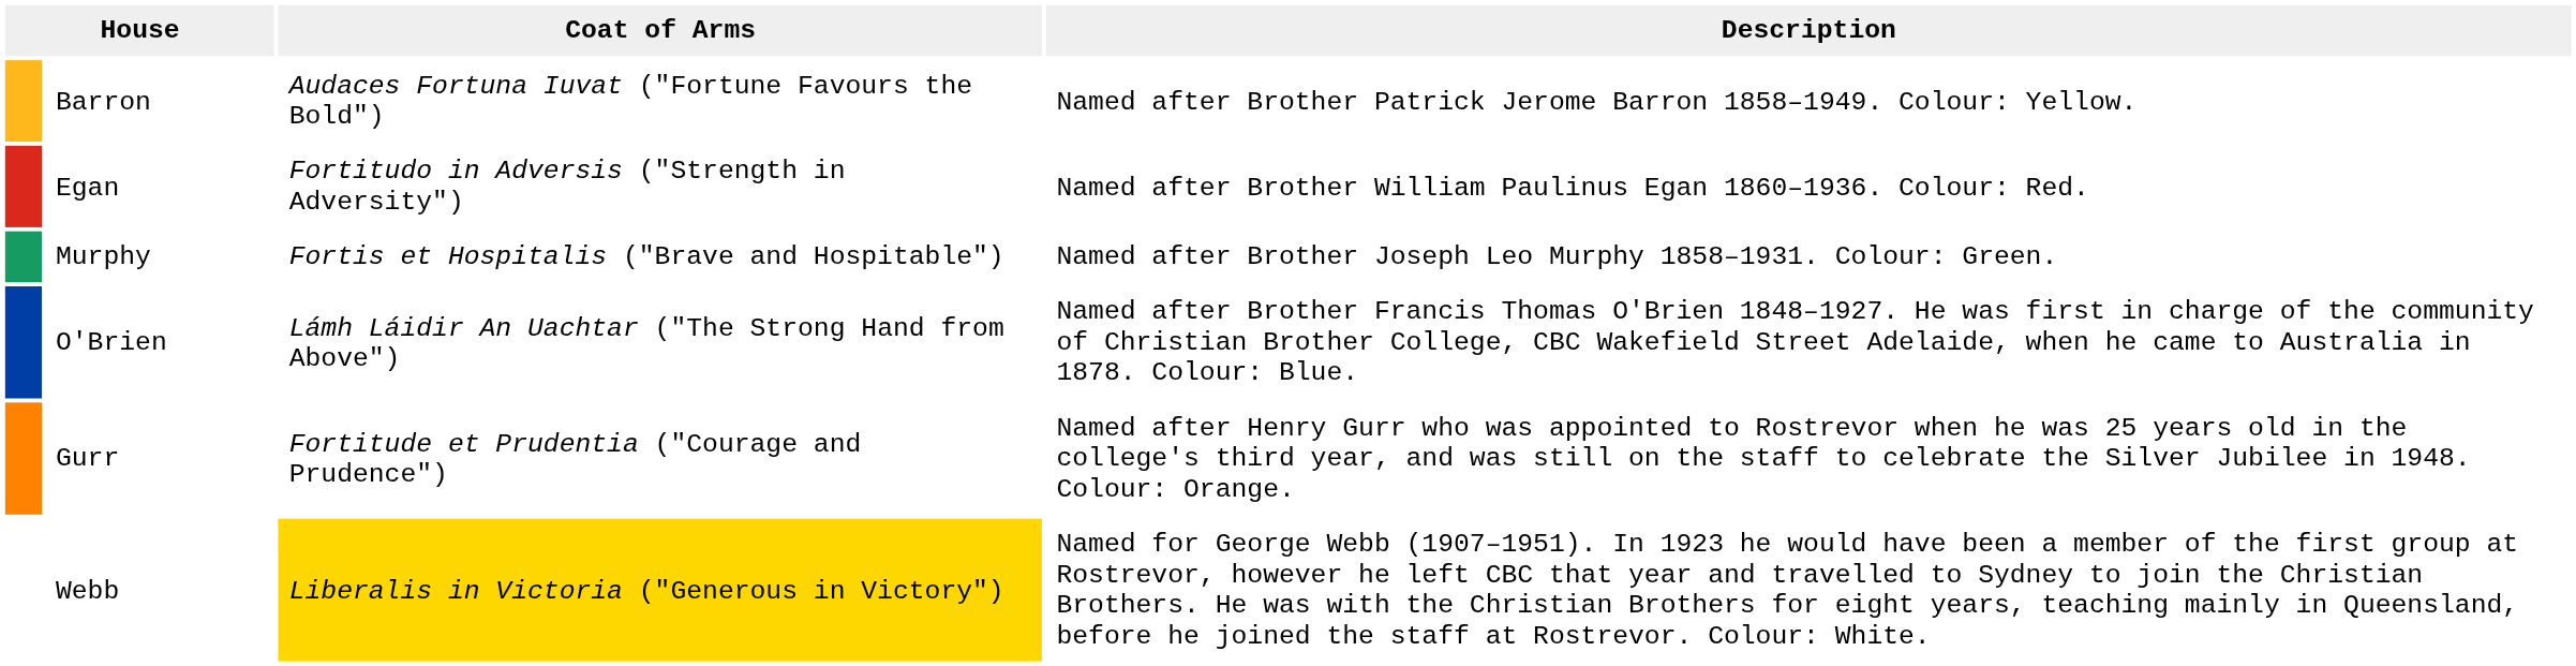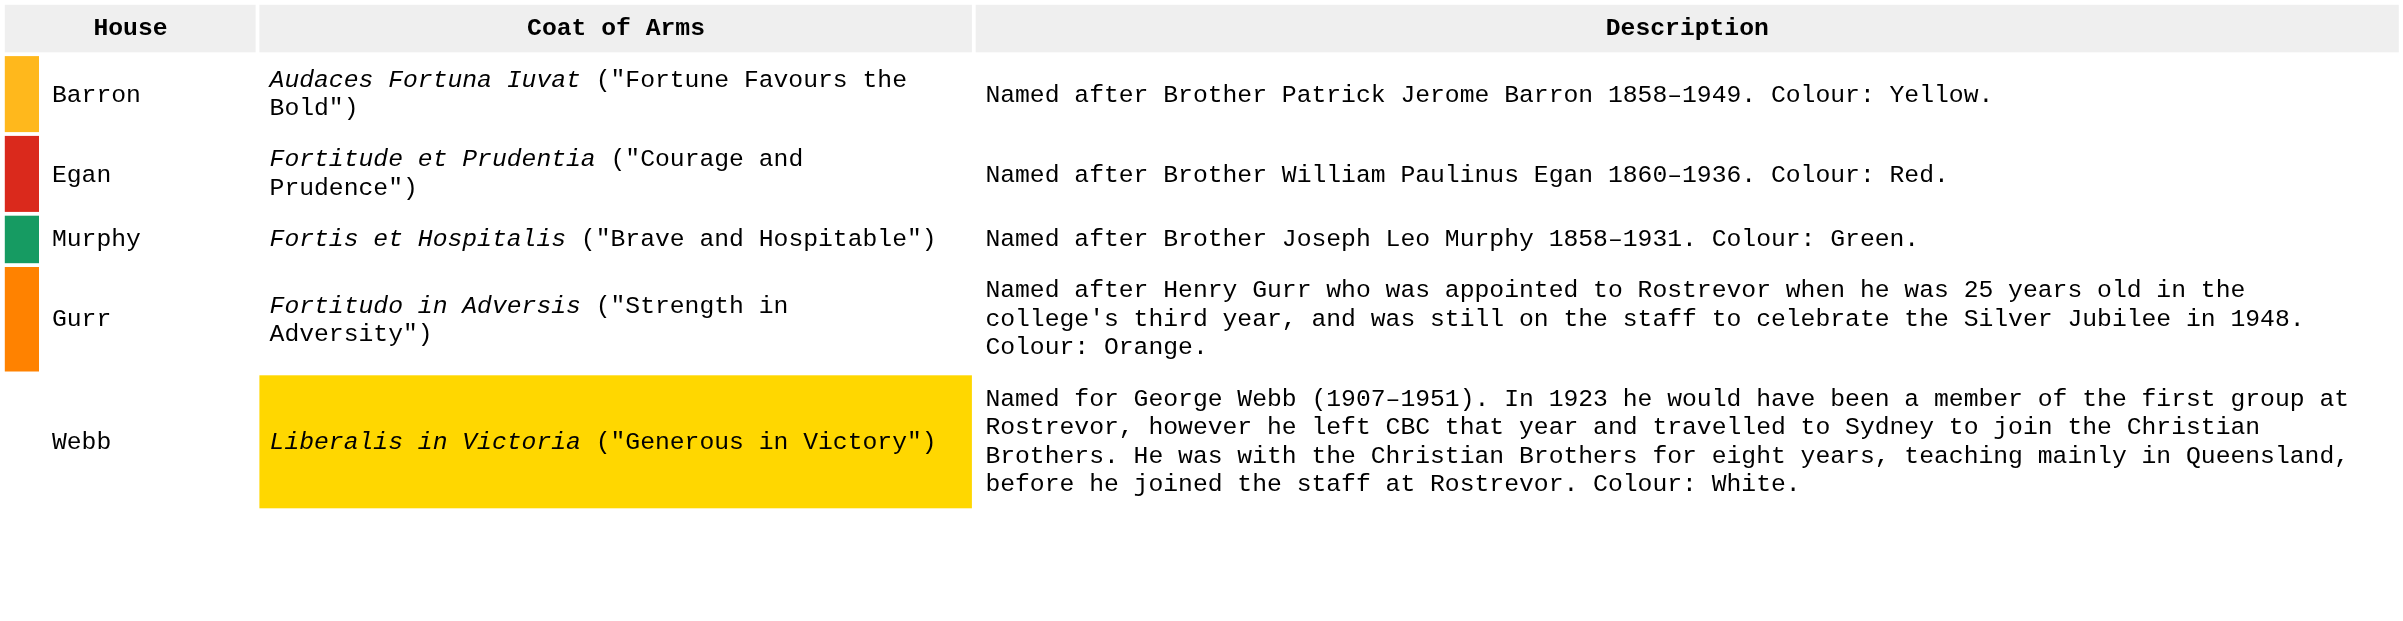Egan | Coat of Arms: Fortitudo in Adversis ("Strength in Adversity") -> Fortitude et Prudentia ("Courage and Prudence")
- row: O'Brien | Lámh Láidir An Uachtar ("The Strong Hand from Above") | Named after Brother Francis Thomas O'Brien 1848–1927. He was first in charge of the community of Christian Brother College, CBC Wakefield Street Adelaide, when he came to Australia in 1878. Colour: Blue.
Gurr | Coat of Arms: Fortitude et Prudentia ("Courage and Prudence") -> Fortitudo in Adversis ("Strength in Adversity")
